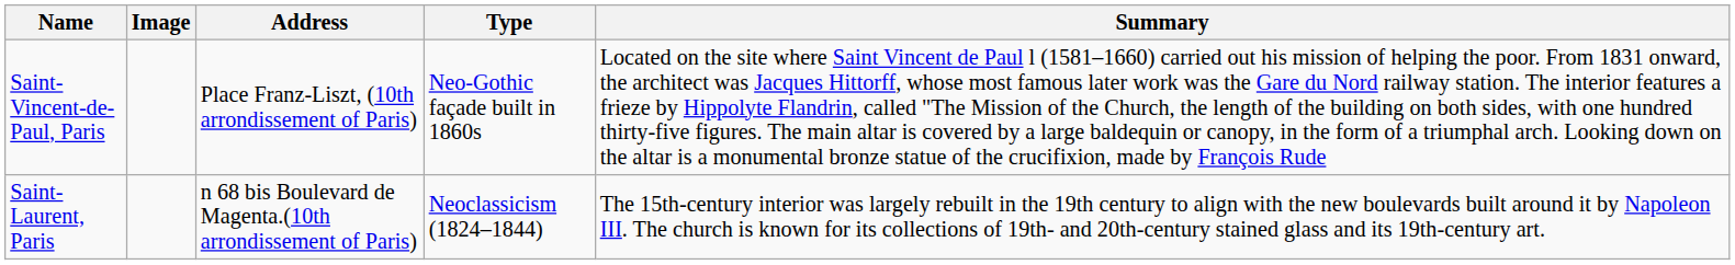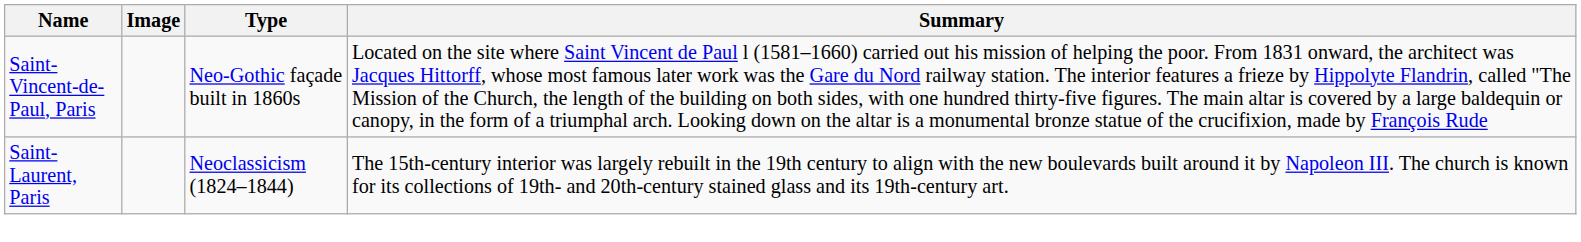- column: Address | Place Franz-Liszt, (10th arrondissement of Paris) | n 68 bis Boulevard de Magenta.(10th arrondissement of Paris)
